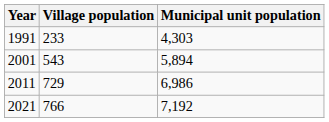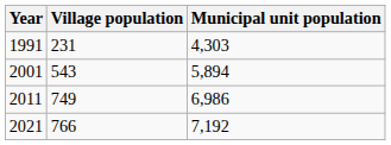1991 | Village population: 233 -> 231
2011 | Village population: 729 -> 749
